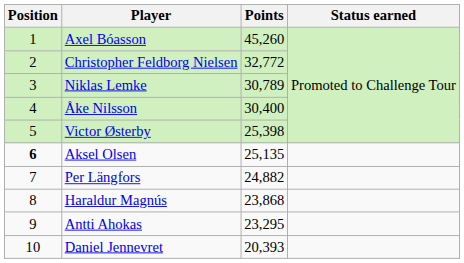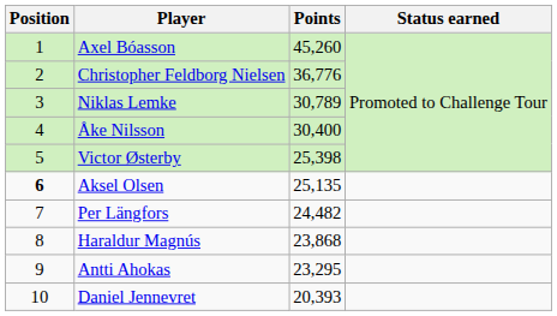Christopher Feldborg Nielsen | Points: 32,772 -> 36,776
Per Längfors | Points: 24,882 -> 24,482
